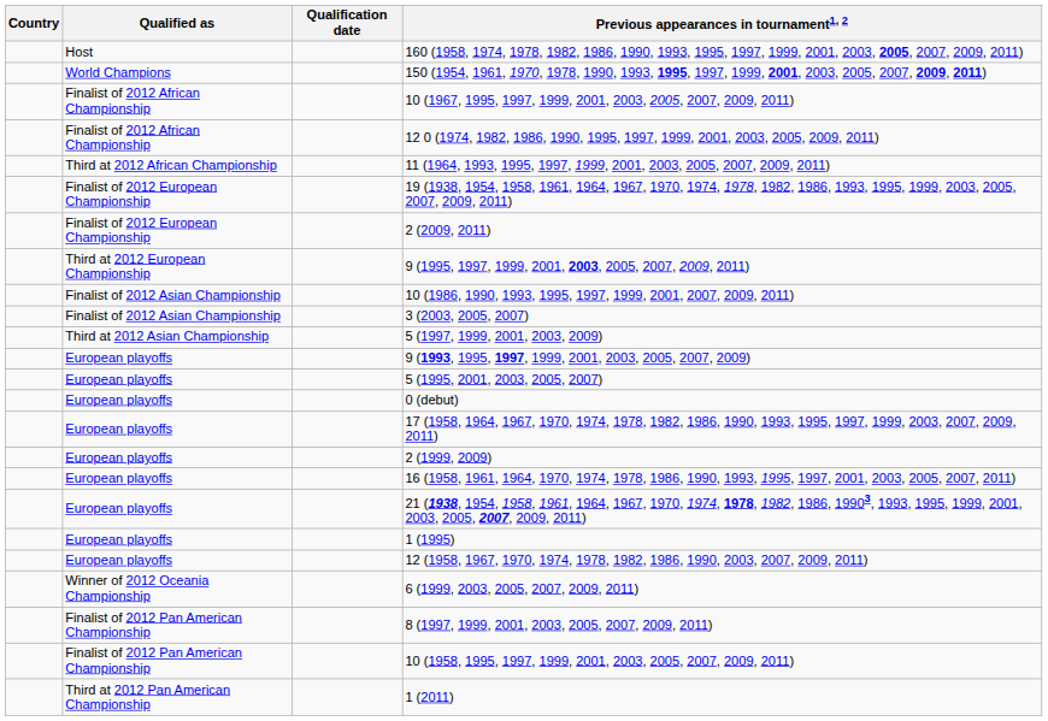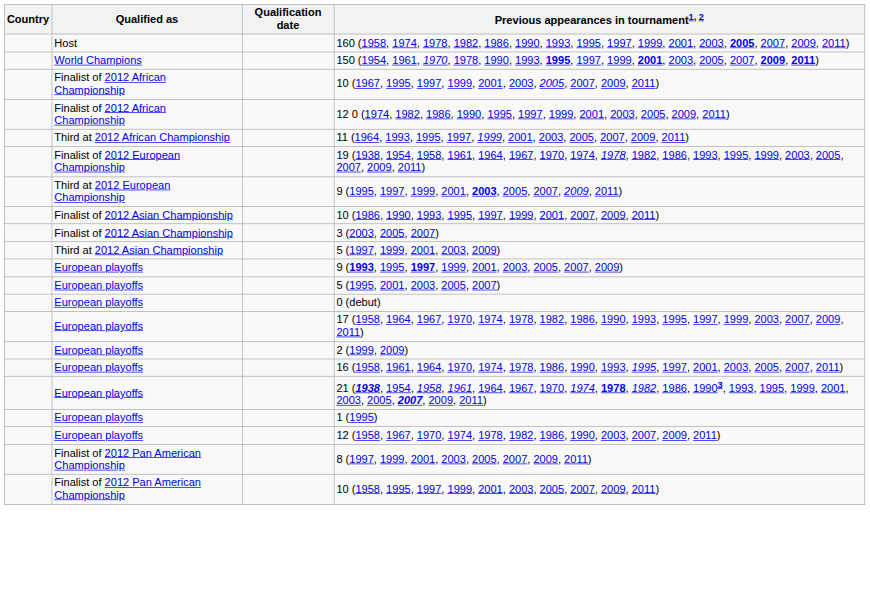- row: Finalist of 2012 European Championship | 2 (2009, 2011)
- row: Winner of 2012 Oceania Championship | 6 (1999, 2003, 2005, 2007, 2009, 2011)
- row: Third at 2012 Pan American Championship | 1 (2011)
